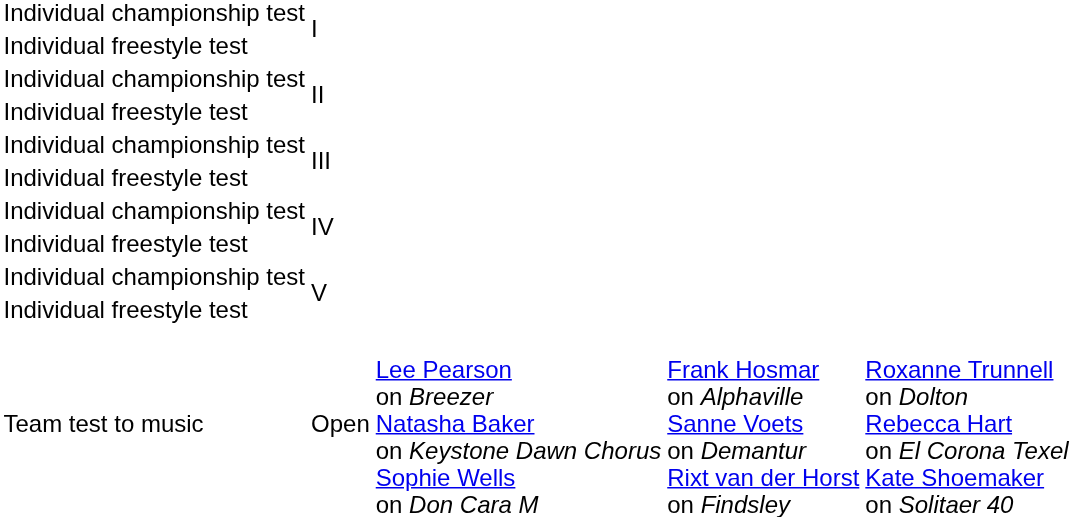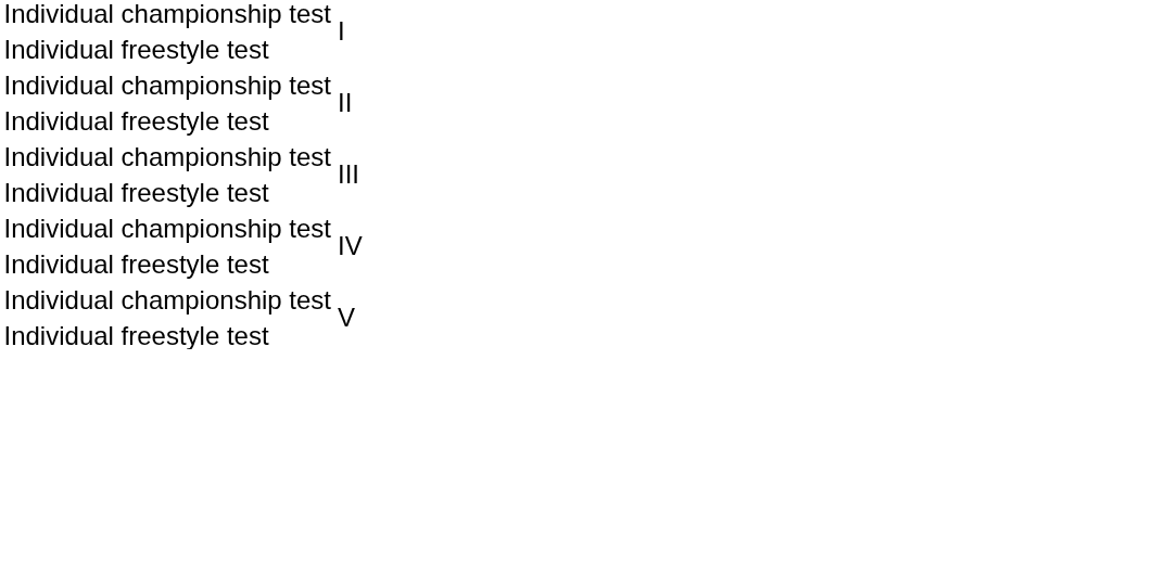- row: Team test to music | Open | Lee Pearson on Breezer Natasha Baker on Keystone Dawn Chorus Sophie Wells on Don Cara M | Frank Hosmar on Alphaville Sanne Voets on Demantur Rixt van der Horst on Findsley | Roxanne Trunnell on Dolton Rebecca Hart on El Corona Texel Kate Shoemaker on Solitaer 40
